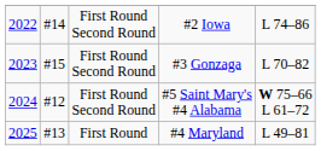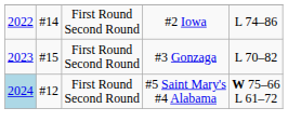#5 Saint Mary's #4 Alabama | column 1: no background -> lightblue background
- row: 2025 | #13 | First Round | #4 Maryland | L 49–81
